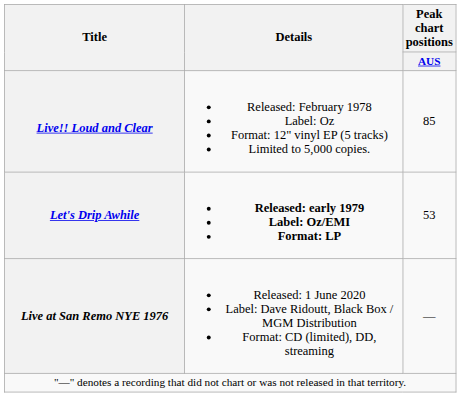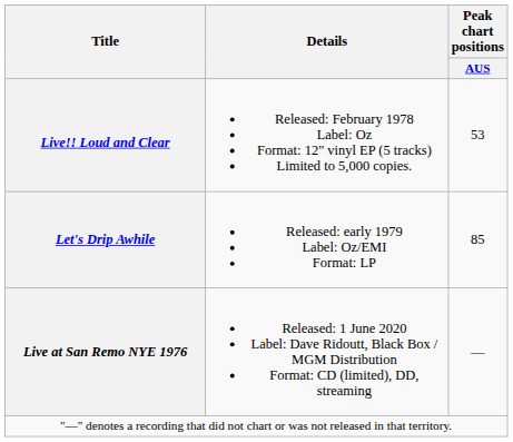Live!! Loud and Clear | Peak chart positions / AUS: 85 -> 53
Let's Drip Awhile | Details: bold -> normal
Let's Drip Awhile | Peak chart positions / AUS: 53 -> 85
